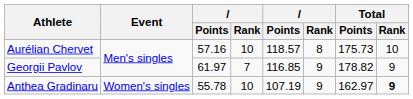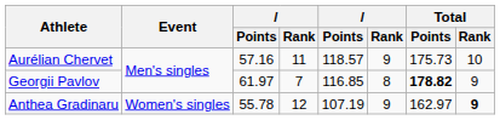Aurélian Chervet | column 4: 10 -> 11
Aurélian Chervet | column 6: 8 -> 9
Georgii Pavlov | column 6: 9 -> 8
Georgii Pavlov | Total / Points: normal -> bold
Anthea Gradinaru | column 4: 10 -> 12
